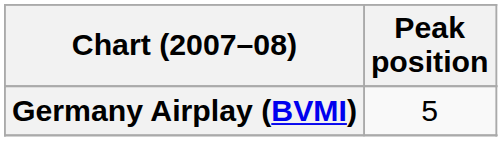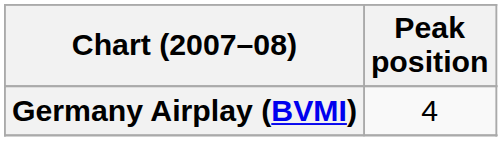Germany Airplay (BVMI) | Peak position: 5 -> 4
